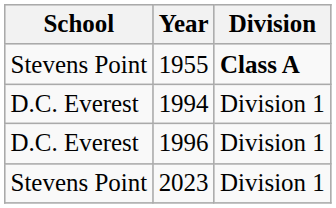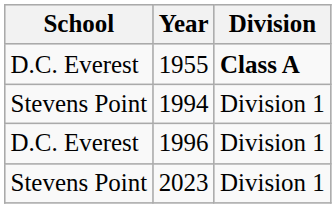1955 | School: Stevens Point -> D.C. Everest
1994 | School: D.C. Everest -> Stevens Point
